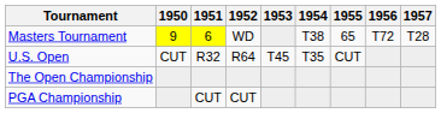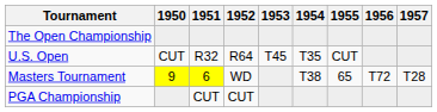rows swapped: Masters Tournament <-> The Open Championship
